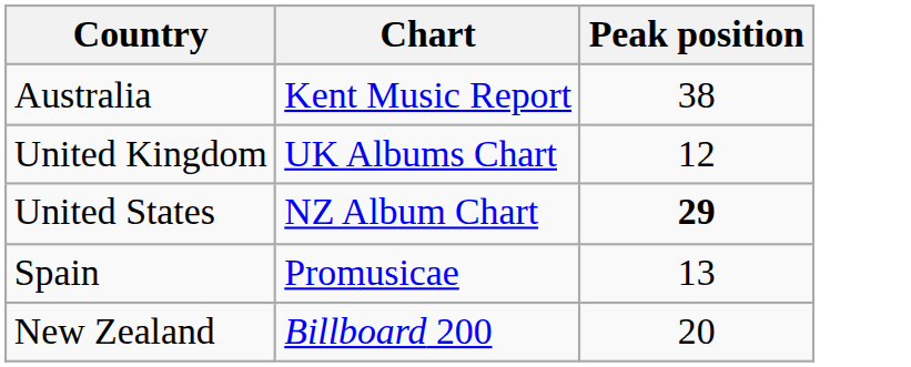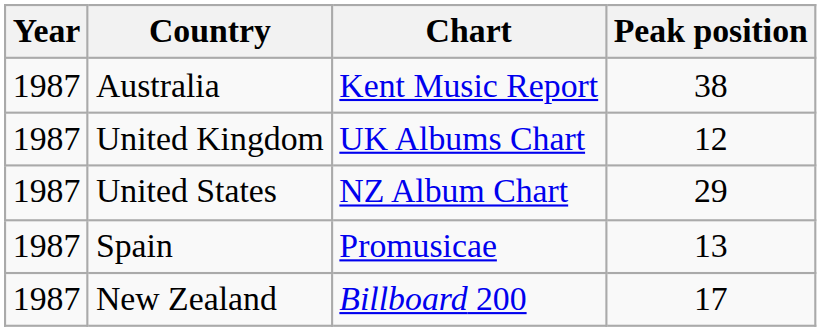+ column: Year | 1987 | 1987 | 1987 | 1987 | 1987
United States | Peak position: bold -> normal
New Zealand | Peak position: 20 -> 17
